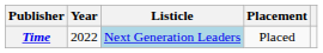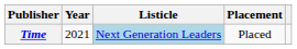Time | Year: 2022 -> 2021
